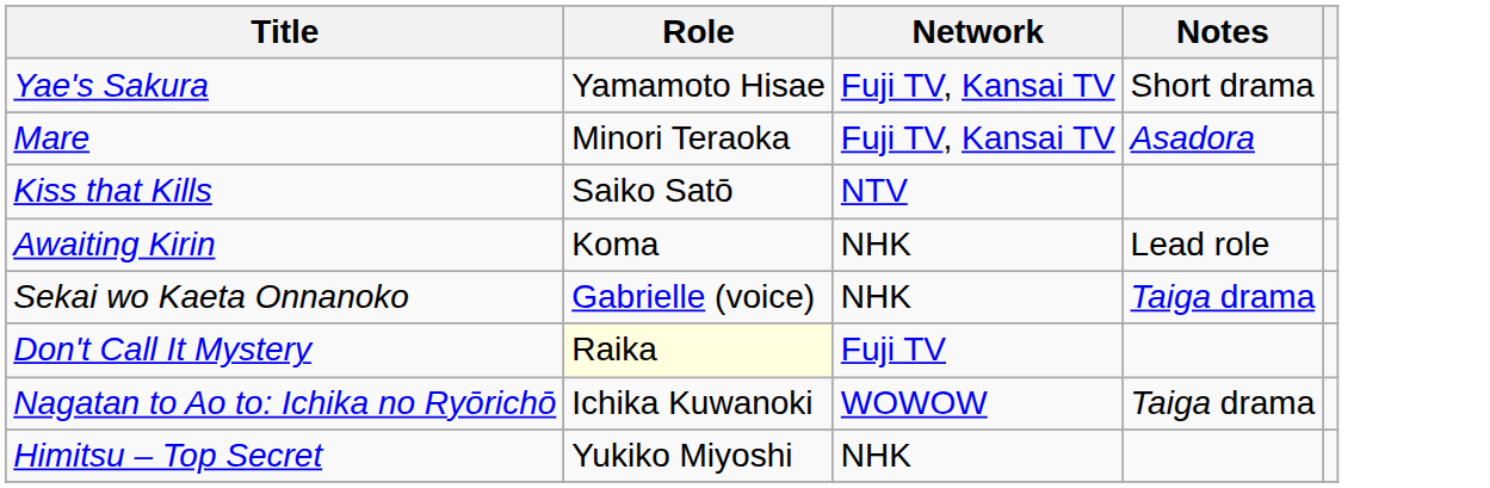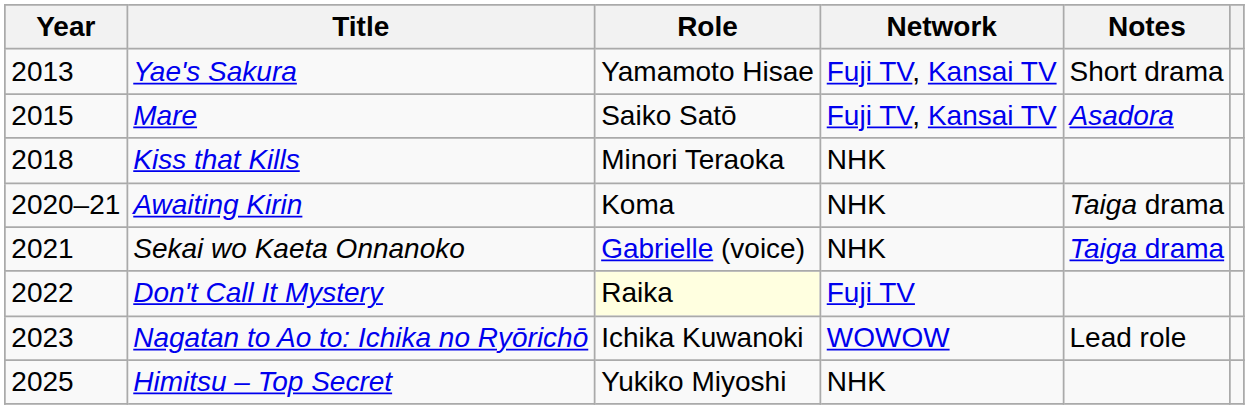+ column: Year | 2013 | 2015 | 2018 | 2020–21 | 2021 | 2022 | 2023 | 2025
Mare | Role: Minori Teraoka -> Saiko Satō
Kiss that Kills | Role: Saiko Satō -> Minori Teraoka
Kiss that Kills | Network: NTV -> NHK
Awaiting Kirin | Notes: Lead role -> Taiga drama
Nagatan to Ao to: Ichika no Ryōrichō | Notes: Taiga drama -> Lead role
